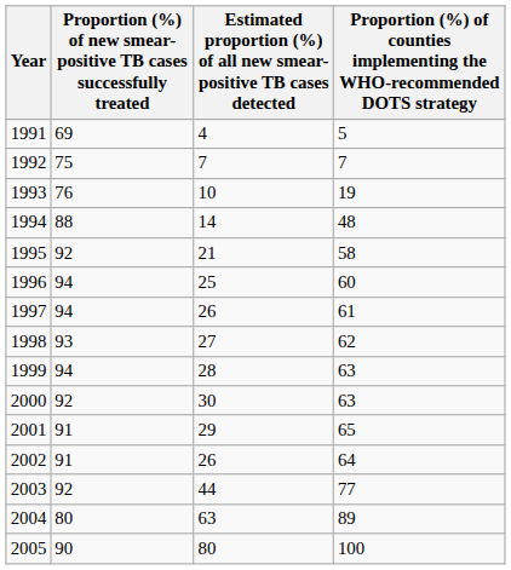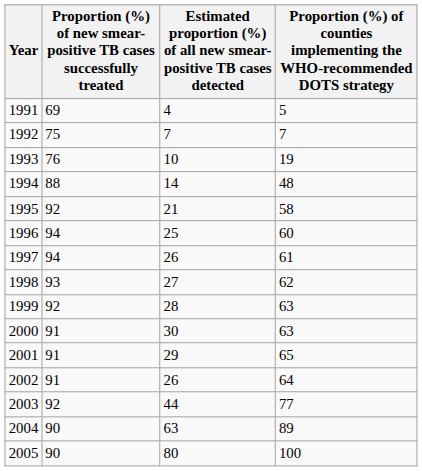1999 | column 2: 94 -> 92
2000 | column 2: 92 -> 91
2004 | column 2: 80 -> 90
